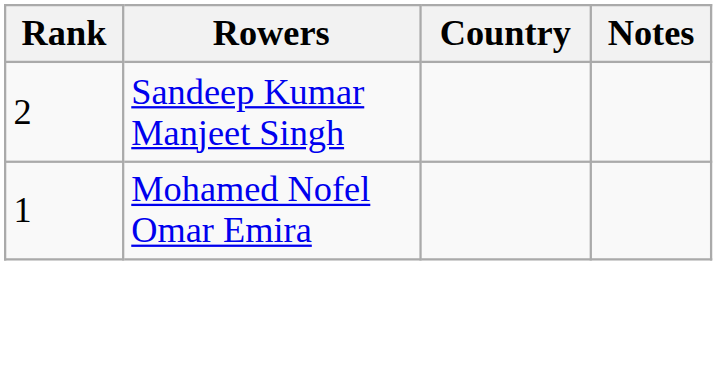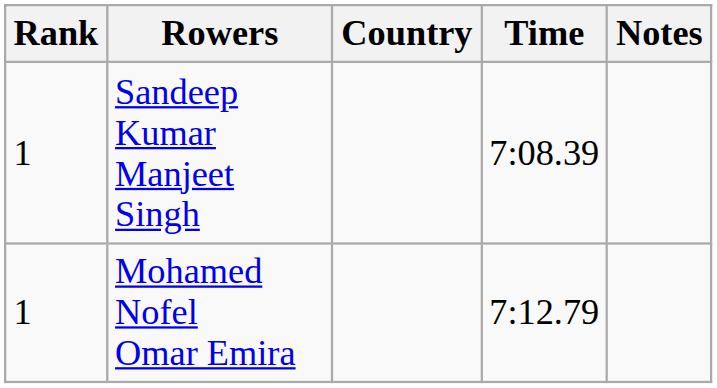+ column: Time | 7:08.39 | 7:12.79
Sandeep Kumar Manjeet Singh | Rank: 2 -> 1
